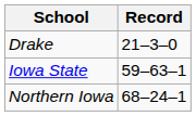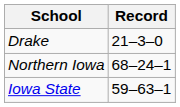rows swapped: Iowa State <-> Northern Iowa
